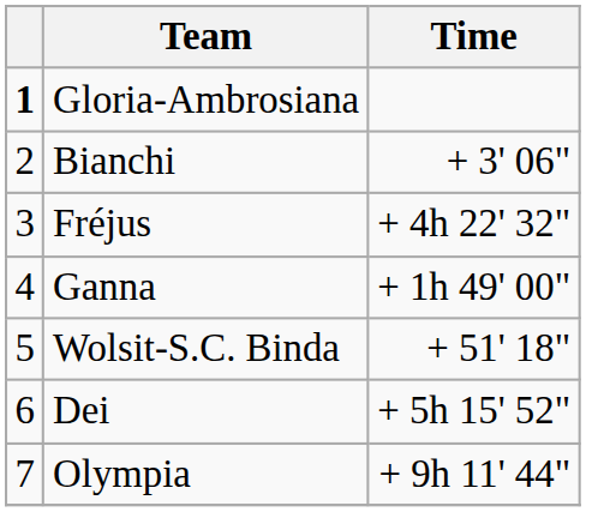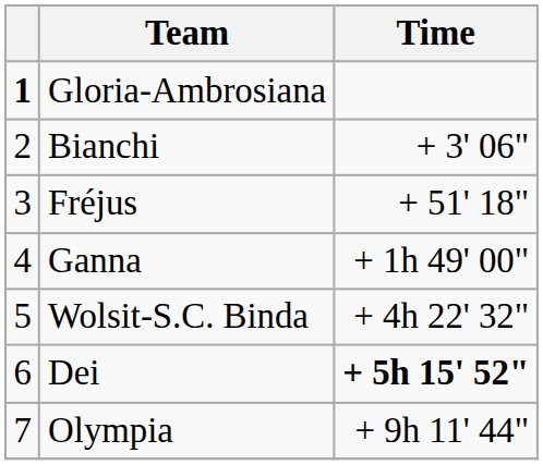Fréjus | Time: + 4h 22' 32" -> + 51' 18"
Wolsit-S.C. Binda | Time: + 51' 18" -> + 4h 22' 32"
Dei | Time: normal -> bold
